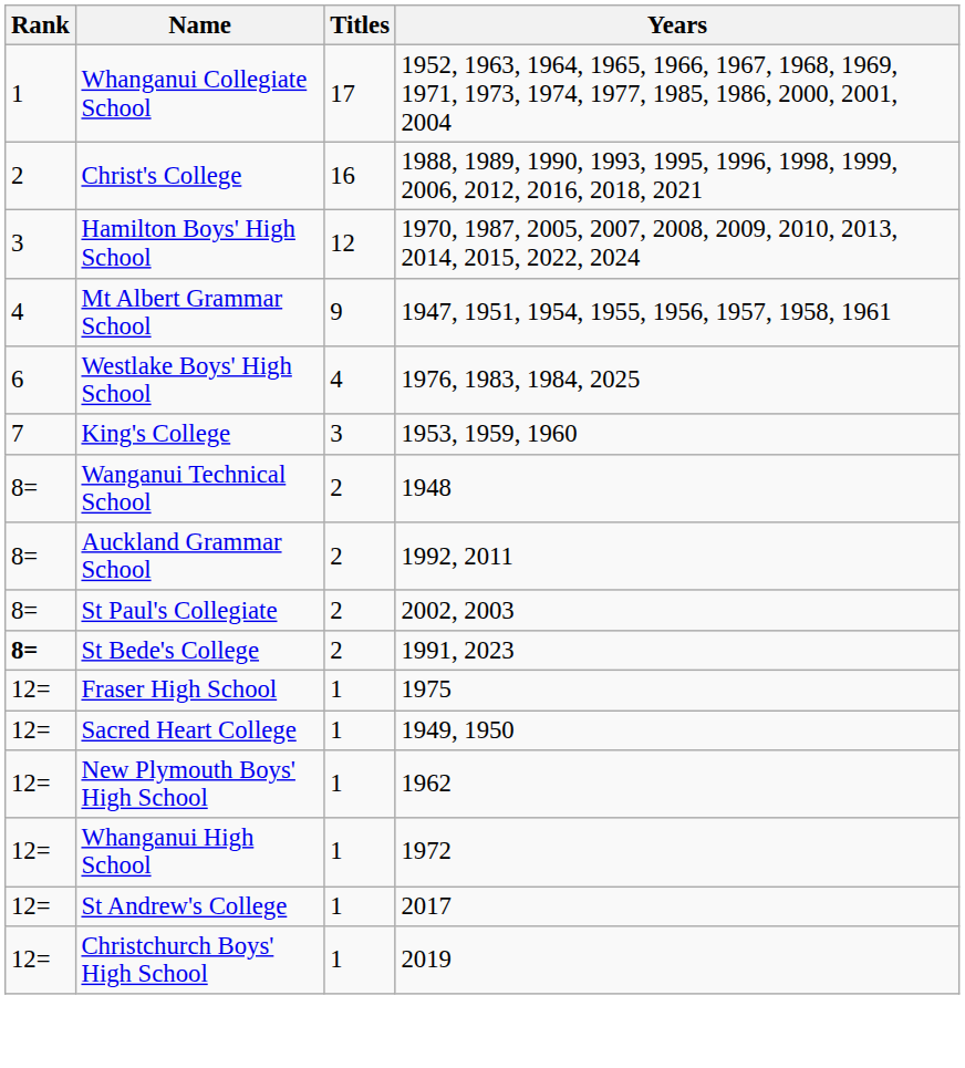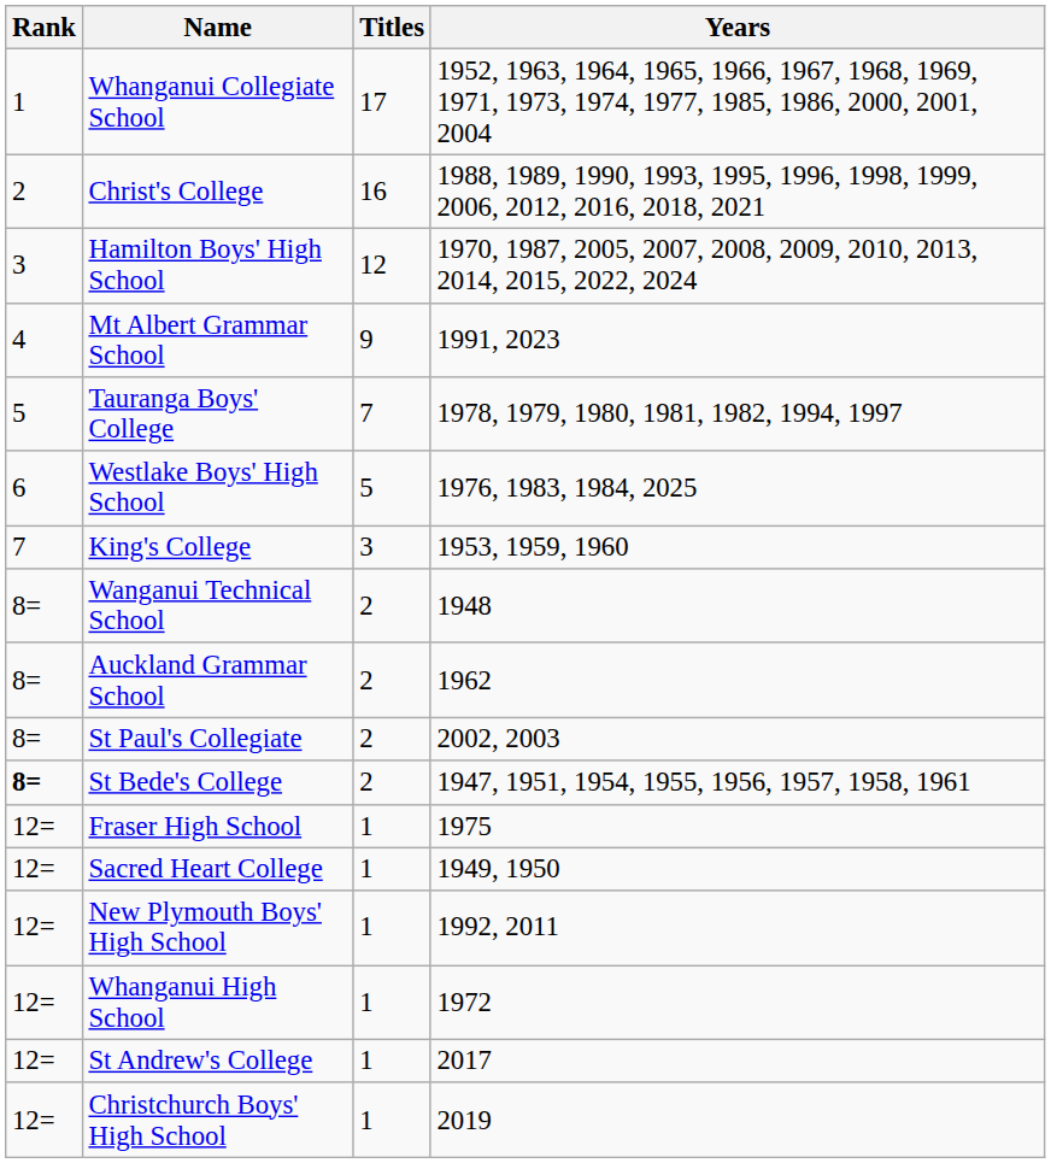Mt Albert Grammar School | Years: 1947, 1951, 1954, 1955, 1956, 1957, 1958, 1961 -> 1991, 2023
+ row: 5 | Tauranga Boys' College | 7 | 1978, 1979, 1980, 1981, 1982, 1994, 1997
Westlake Boys' High School | Titles: 4 -> 5
Auckland Grammar School | Years: 1992, 2011 -> 1962
St Bede's College | Years: 1991, 2023 -> 1947, 1951, 1954, 1955, 1956, 1957, 1958, 1961
New Plymouth Boys' High School | Years: 1962 -> 1992, 2011
